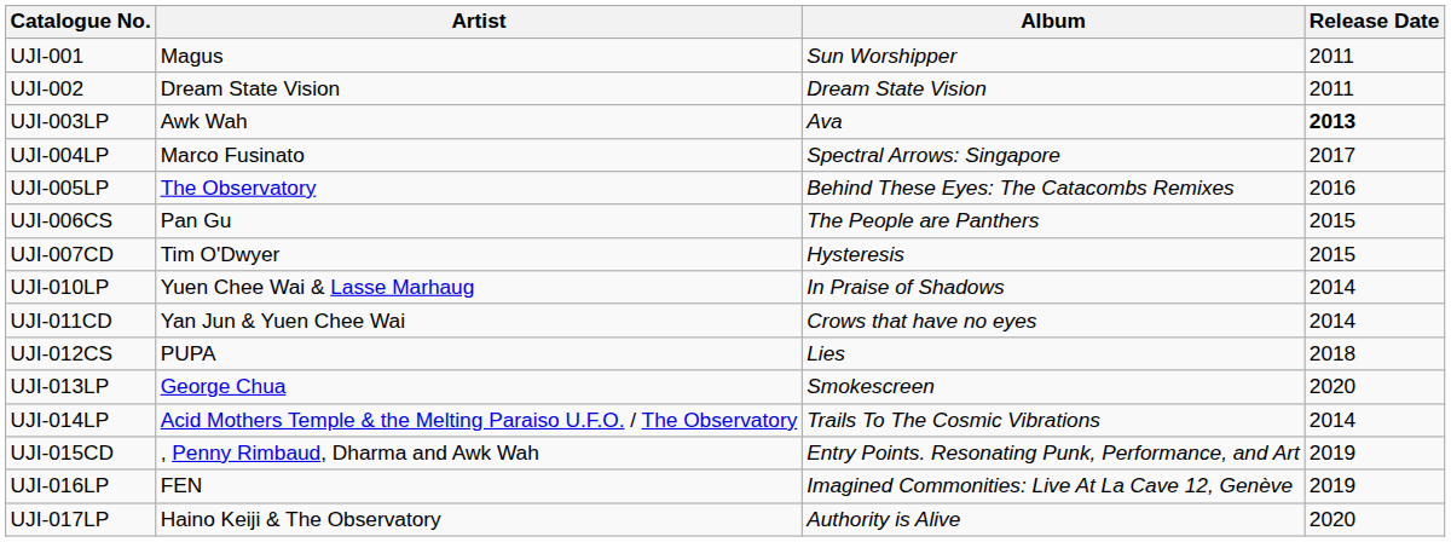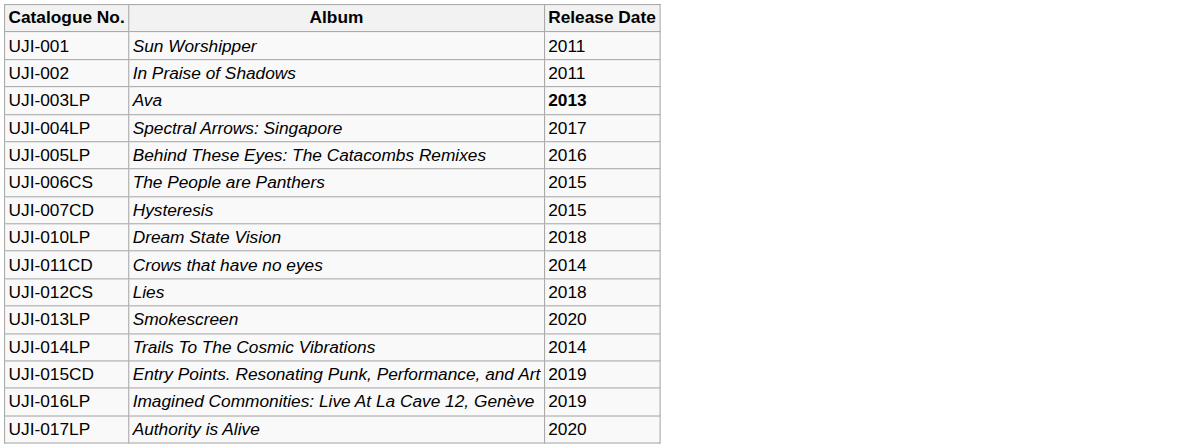- column: Artist | Magus | Dream State Vision | Awk Wah | Marco Fusinato | The Observatory | Pan Gu | Tim O'Dwyer | Yuen Chee Wai & Lasse Marhaug | Yan Jun & Yuen Chee Wai | PUPA | George Chua | Acid Mothers Temple & the Melting Paraiso U.F.O. / The Observatory | , Penny Rimbaud, Dharma and Awk Wah | FEN | Haino Keiji & The Observatory
UJI-002 | Album: Dream State Vision -> In Praise of Shadows
UJI-010LP | Album: In Praise of Shadows -> Dream State Vision
UJI-010LP | Release Date: 2014 -> 2018
